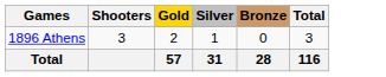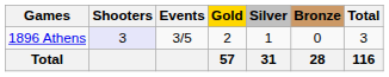+ column: Events | 3/5
1896 Athens | Shooters: no background -> lavender background
